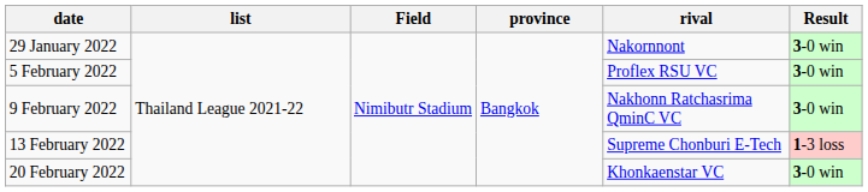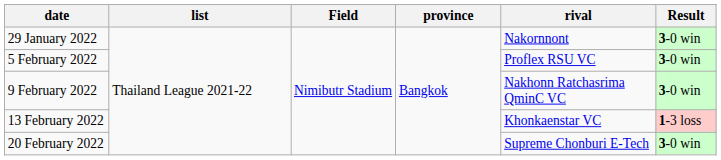13 February 2022 | rival: Supreme Chonburi E-Tech -> Khonkaenstar VC
20 February 2022 | rival: Khonkaenstar VC -> Supreme Chonburi E-Tech
